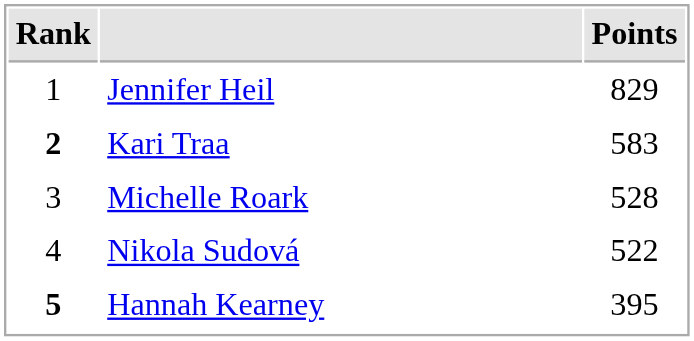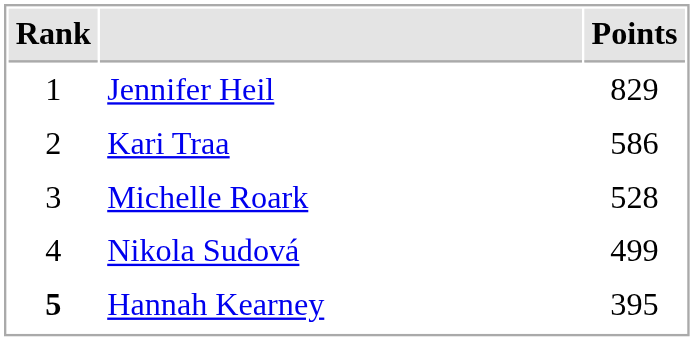Kari Traa | Rank: bold -> normal
Kari Traa | Points: 583 -> 586
Nikola Sudová | Points: 522 -> 499
